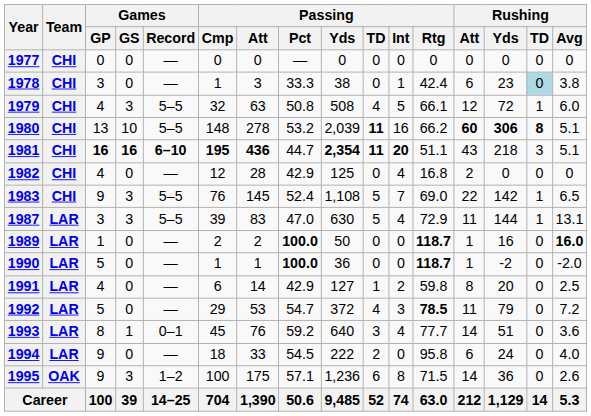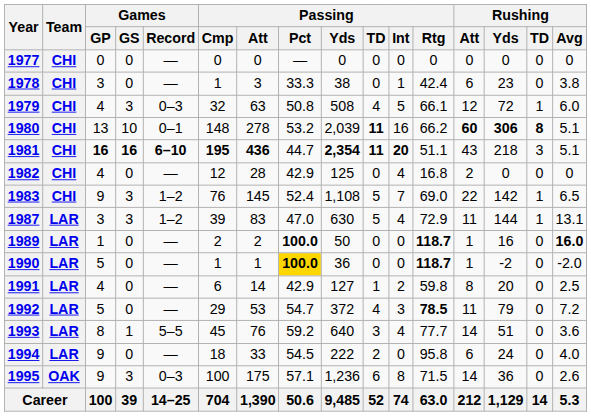1978 | Rushing / TD: lightblue background -> no background
1979 | Games / Record: 5–5 -> 0–3
1980 | Games / Record: 5–5 -> 0–1
1983 | Games / Record: 5–5 -> 1–2
1987 | Games / Record: 5–5 -> 1–2
1990 | Passing / Pct: no background -> gold background
1993 | Games / Record: 0–1 -> 5–5
1995 | Games / Record: 1–2 -> 0–3
